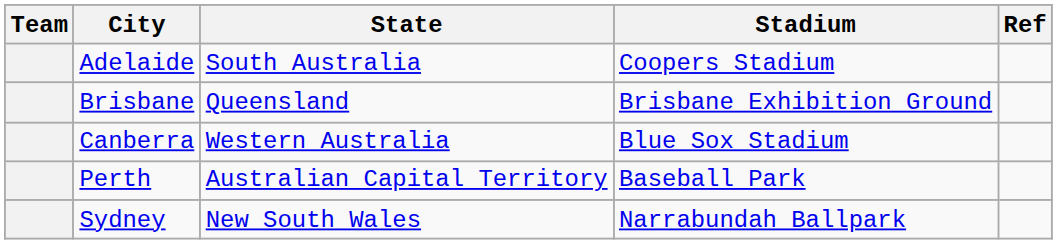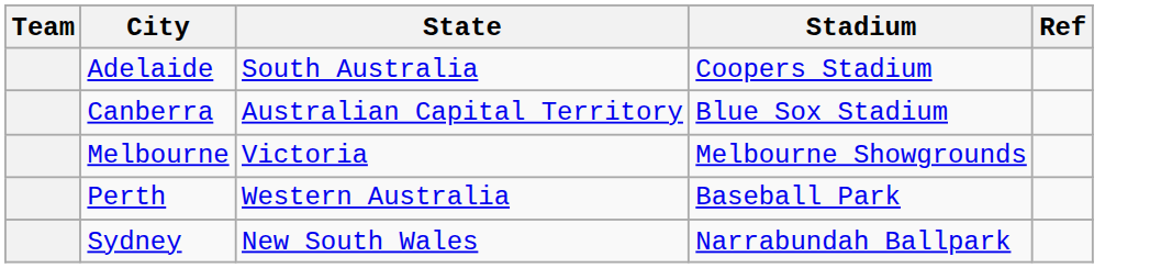- row: Brisbane | Queensland | Brisbane Exhibition Ground
Canberra | State: Western Australia -> Australian Capital Territory
+ row: Melbourne | Victoria | Melbourne Showgrounds
Perth | State: Australian Capital Territory -> Western Australia
